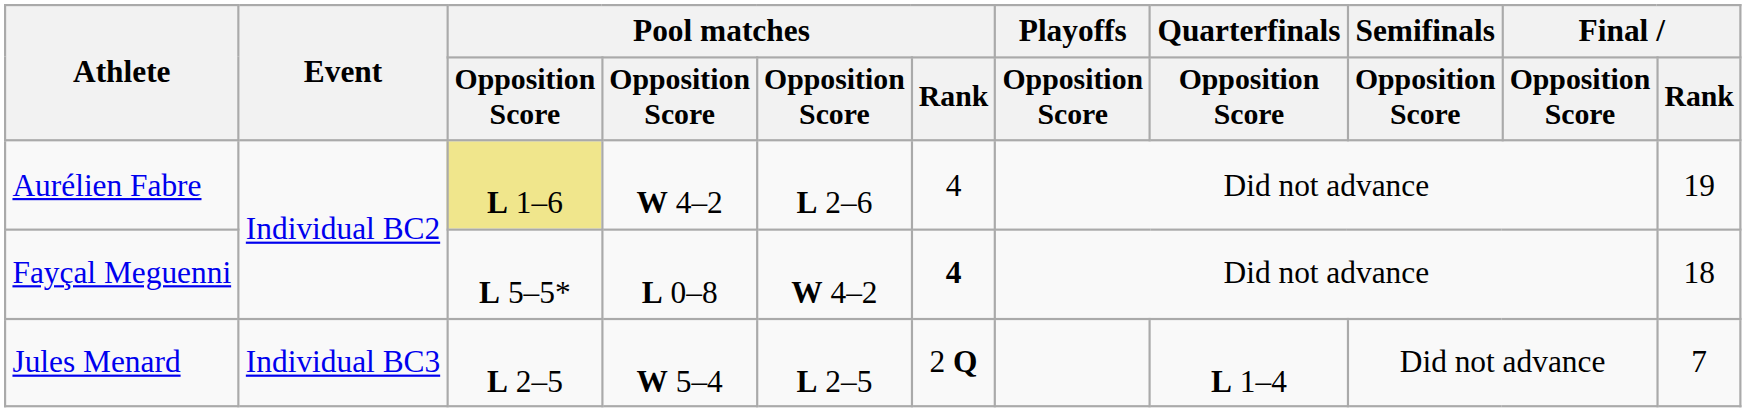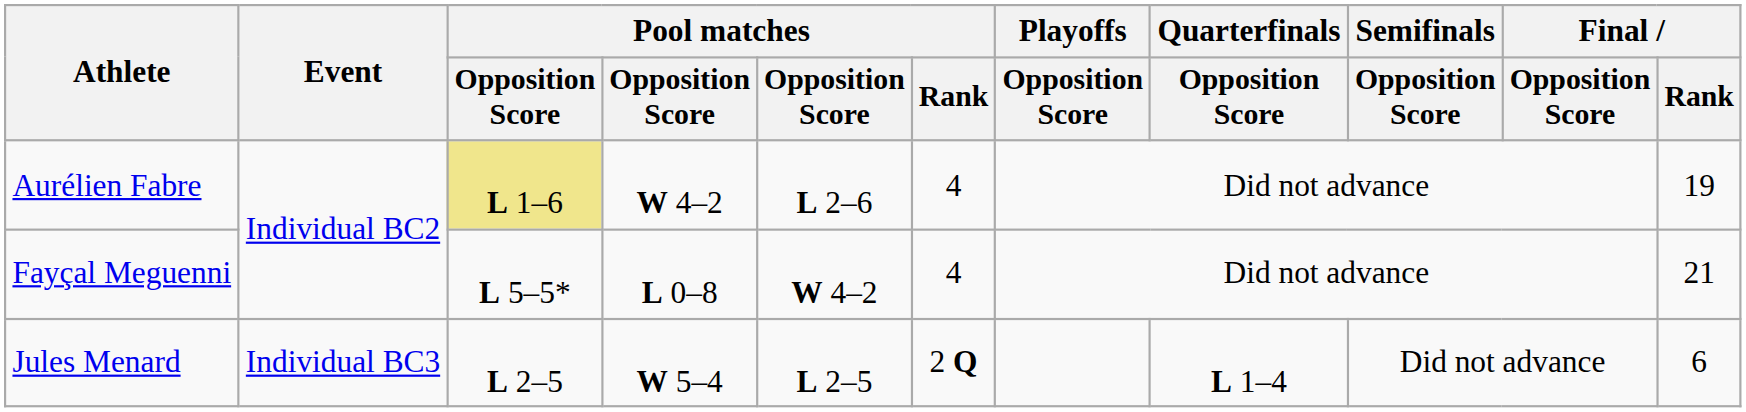Fayçal Meguenni | Pool matches / Rank: bold -> normal
Fayçal Meguenni | Final / Rank: 18 -> 21
Jules Menard | Final / Rank: 7 -> 6
